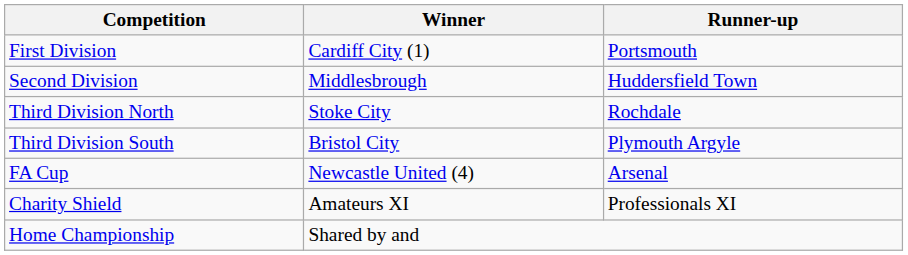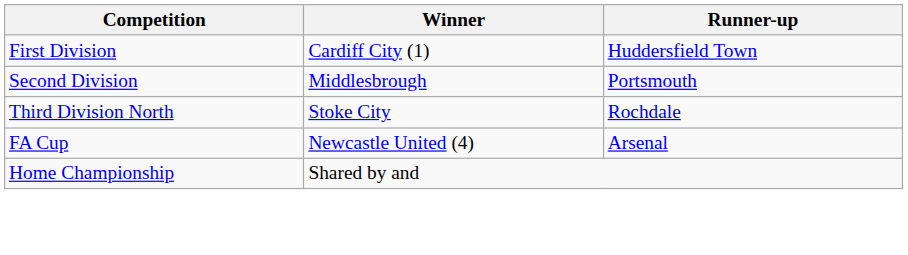First Division | Runner-up: Portsmouth -> Huddersfield Town
Second Division | Runner-up: Huddersfield Town -> Portsmouth
- row: Third Division South | Bristol City | Plymouth Argyle
- row: Charity Shield | Amateurs XI | Professionals XI
